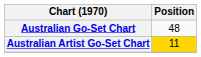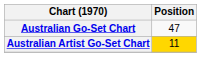Australian Go-Set Chart | Position: 48 -> 47
